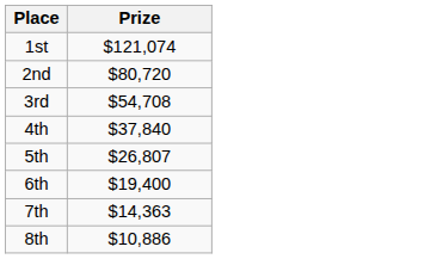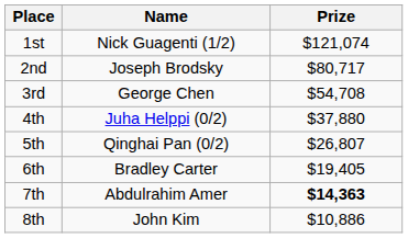+ column: Name | Nick Guagenti (1/2) | Joseph Brodsky | George Chen | Juha Helppi (0/2) | Qinghai Pan (0/2) | Bradley Carter | Abdulrahim Amer | John Kim
2nd | Prize: $80,720 -> $80,717
4th | Prize: $37,840 -> $37,880
6th | Prize: $19,400 -> $19,405
7th | Prize: normal -> bold
